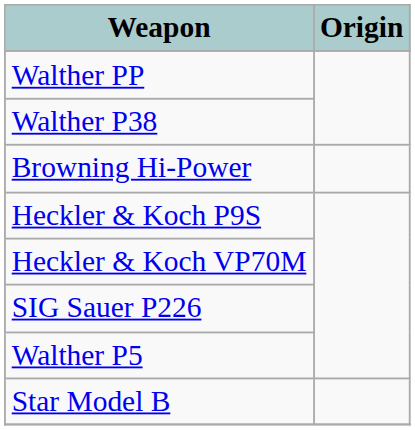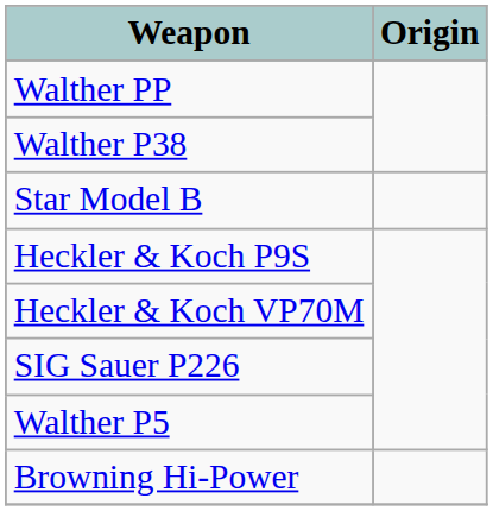rows swapped: Browning Hi-Power <-> Star Model B
